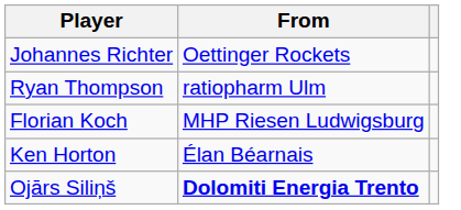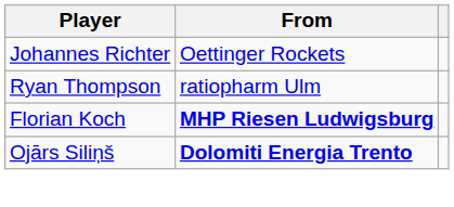Florian Koch | From: normal -> bold
- row: Ken Horton | Élan Béarnais
